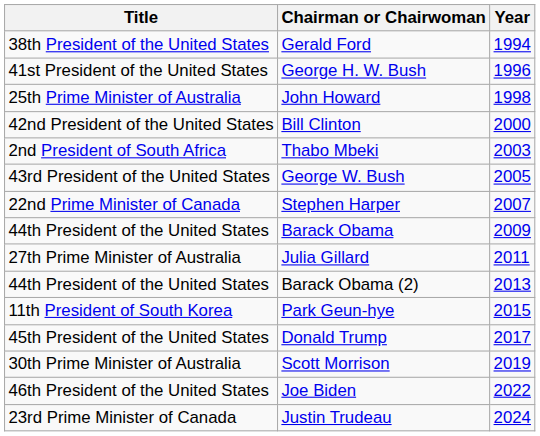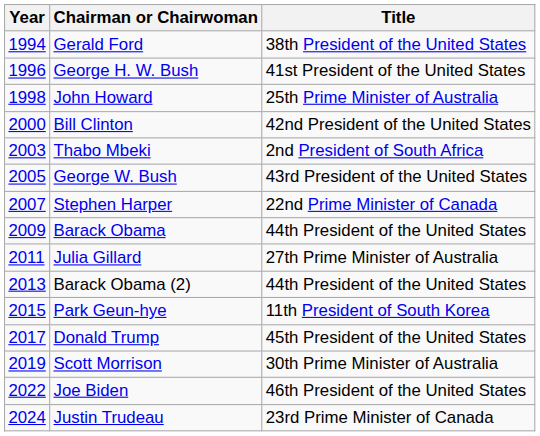columns swapped: Year <-> Title
